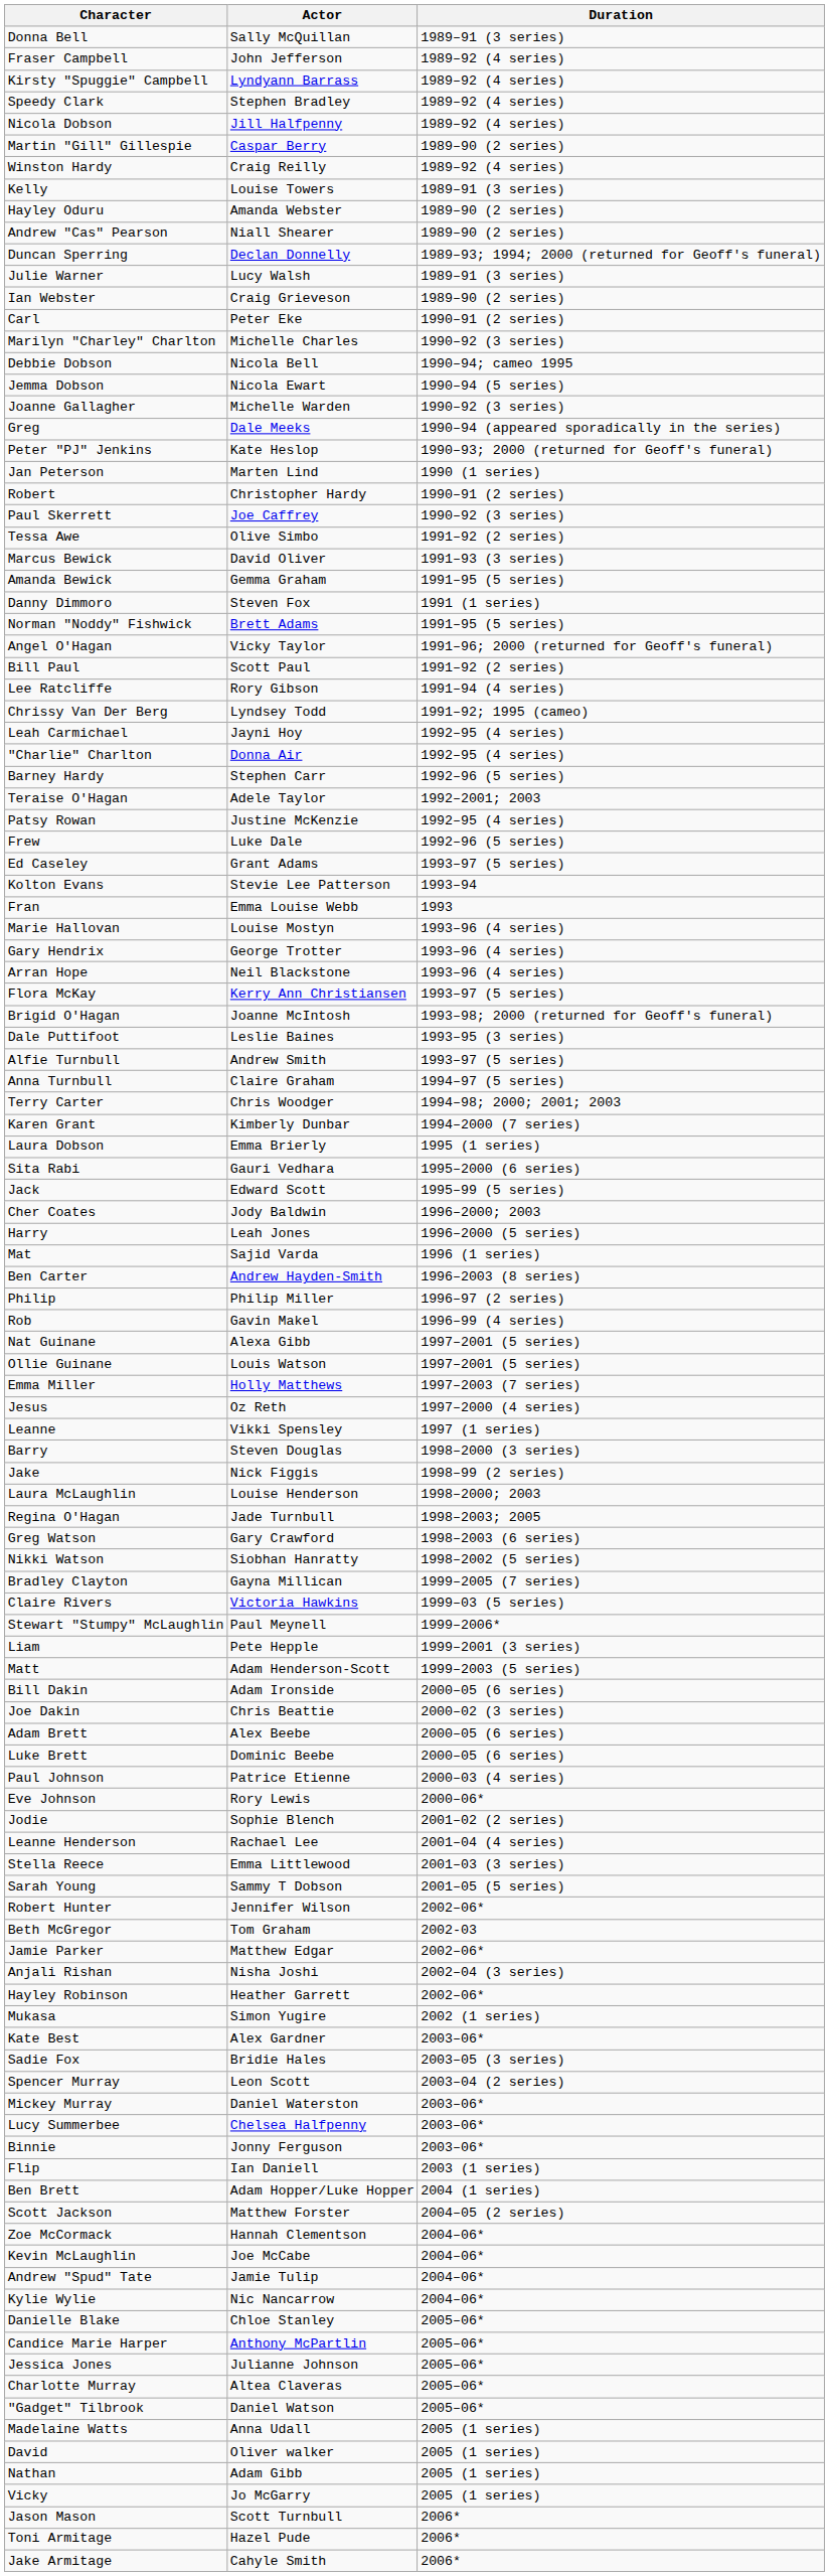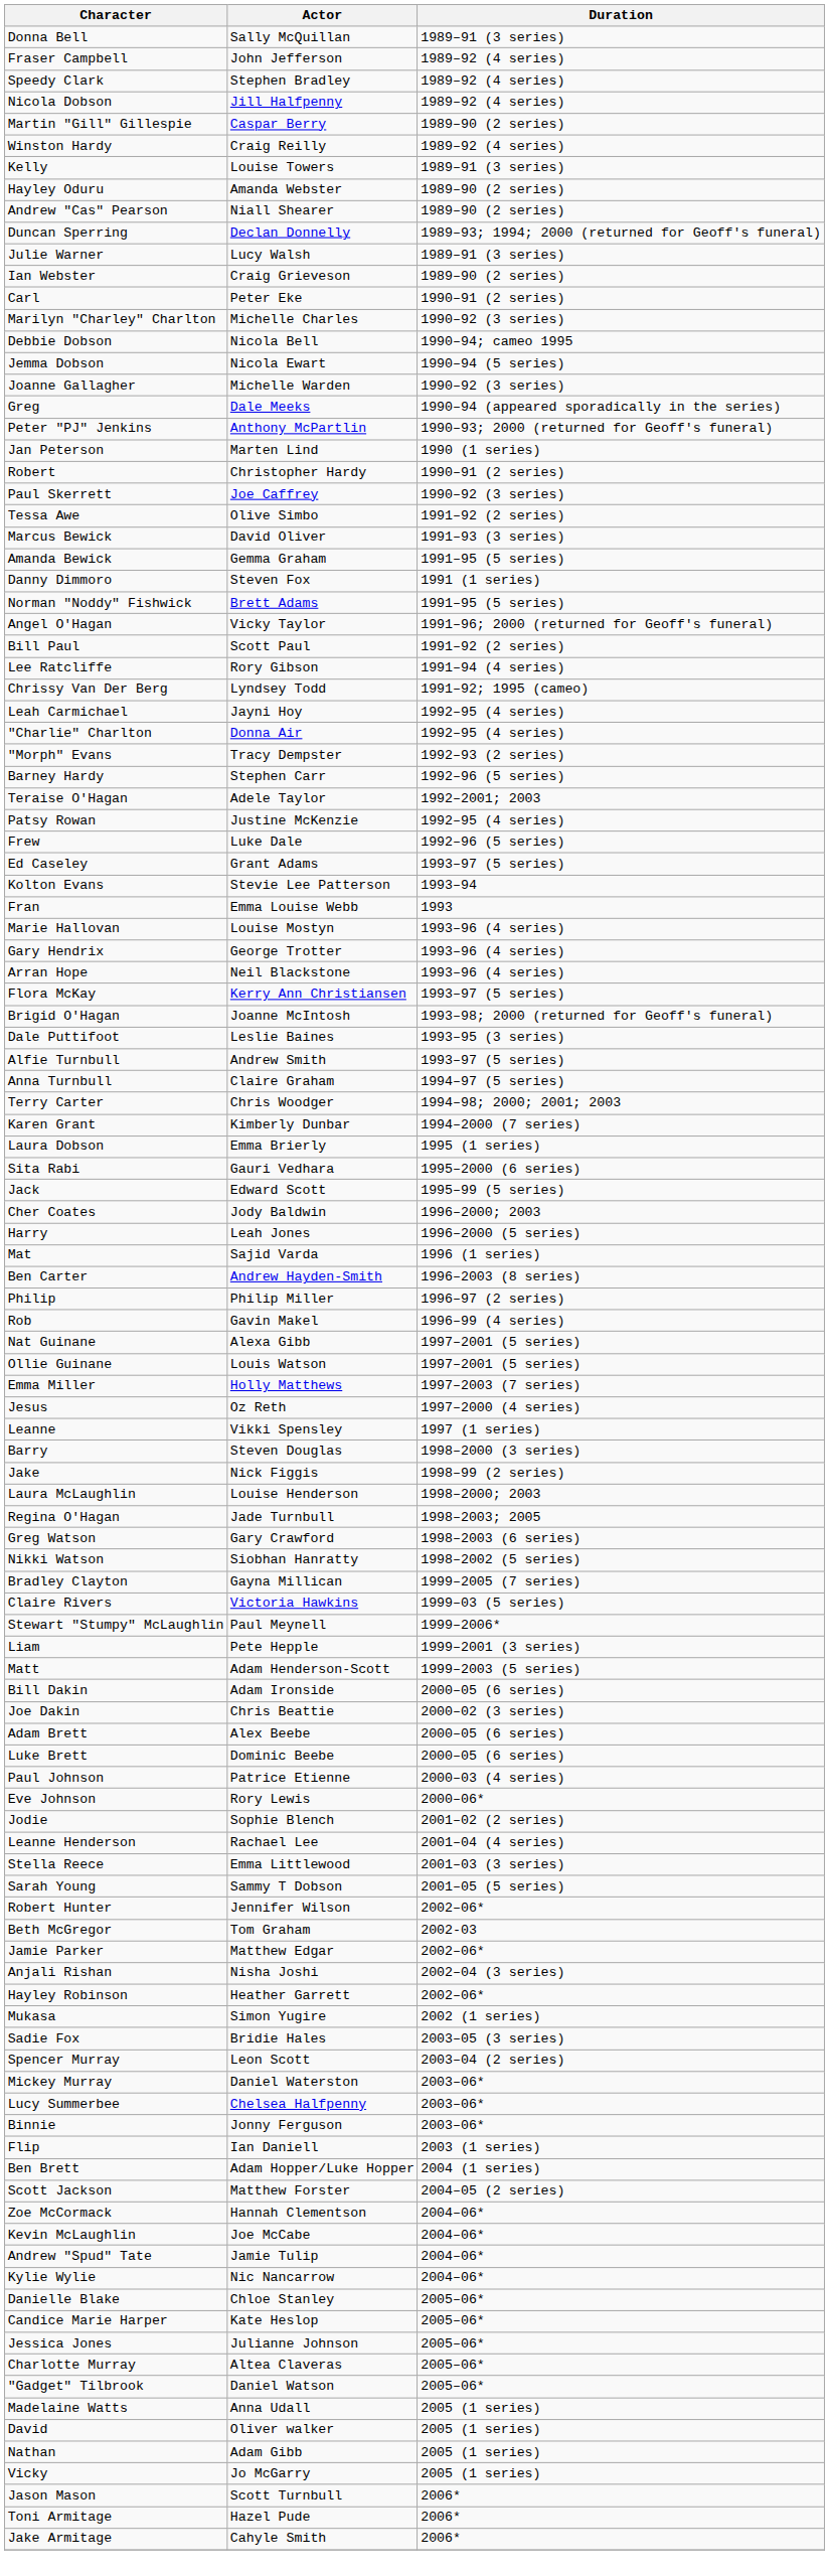- row: Kirsty "Spuggie" Campbell | Lyndyann Barrass | 1989–92 (4 series)
Peter "PJ" Jenkins | Actor: Kate Heslop -> Anthony McPartlin
+ row: "Morph" Evans | Tracy Dempster | 1992–93 (2 series)
- row: Kate Best | Alex Gardner | 2003–06*
Candice Marie Harper | Actor: Anthony McPartlin -> Kate Heslop
